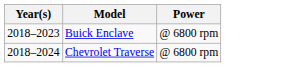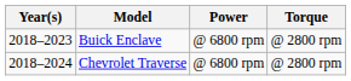+ column: Torque | @ 2800 rpm | @ 2800 rpm
